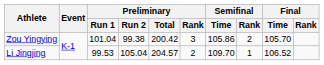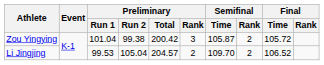Zou Yingying | Semifinal / Time: 105.86 -> 105.87
Zou Yingying | Final / Time: 105.70 -> 105.72
Li Jingjing | Semifinal / Rank: 1 -> 2
